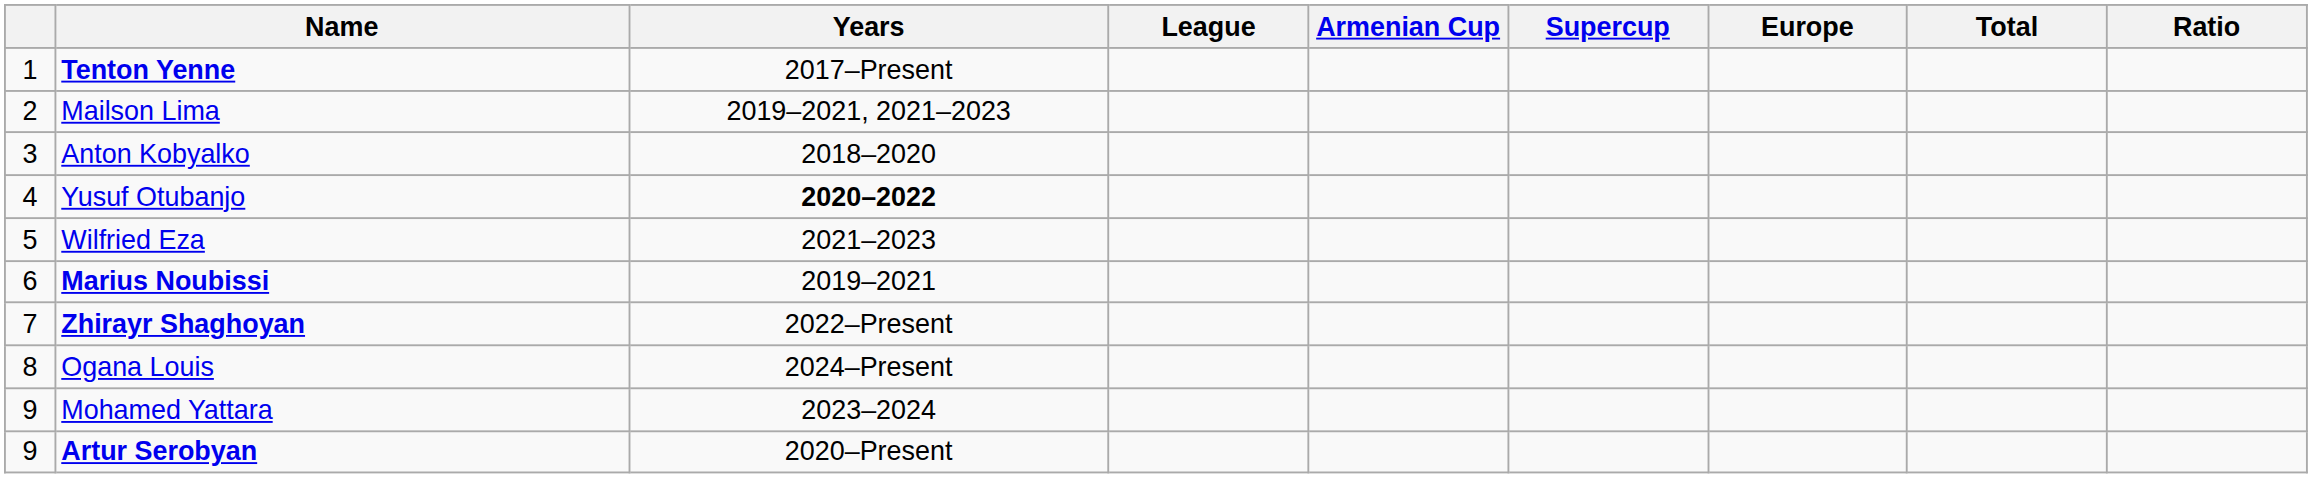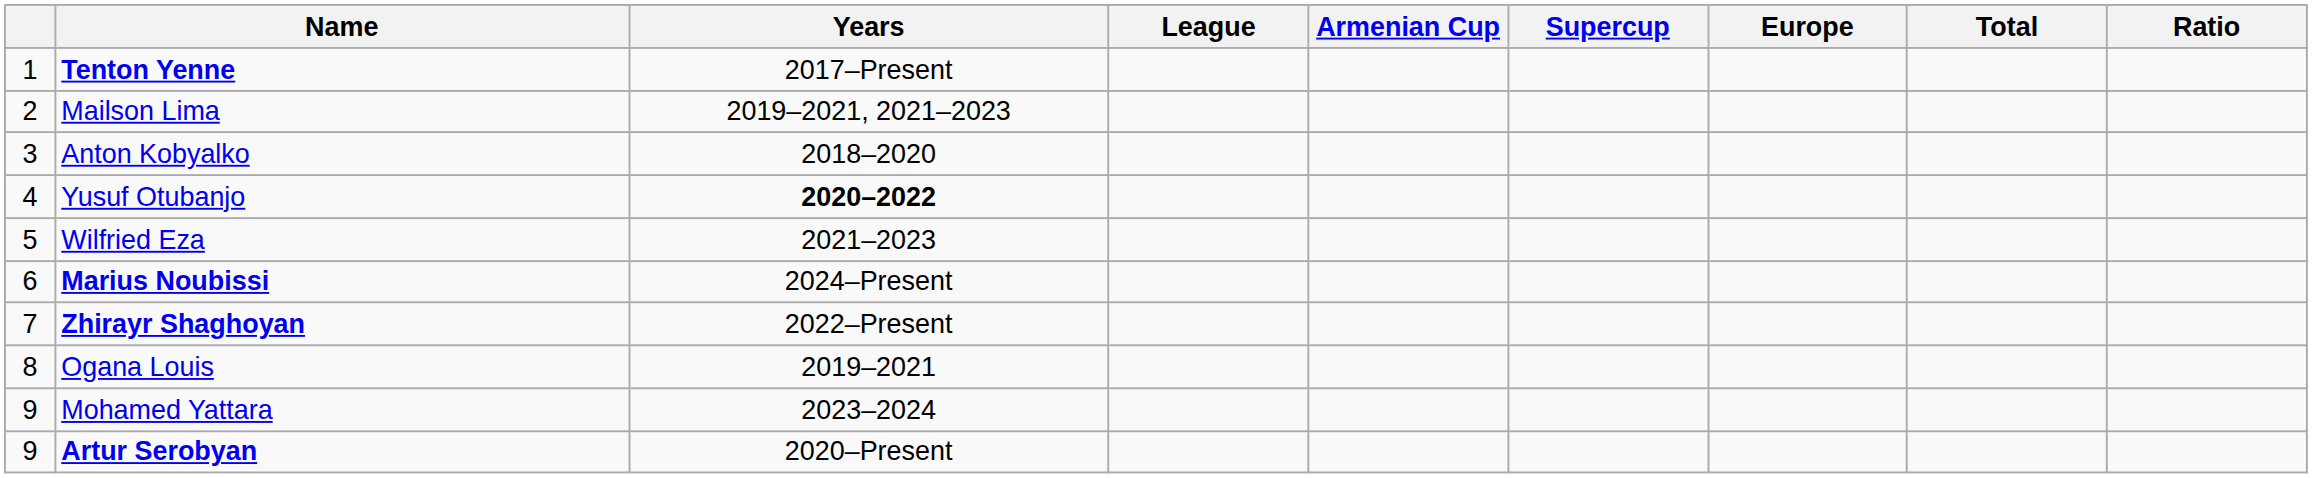Marius Noubissi | Years: 2019–2021 -> 2024–Present
Ogana Louis | Years: 2024–Present -> 2019–2021
